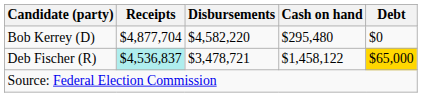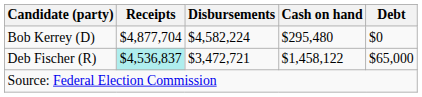Bob Kerrey (D) | Disbursements: $4,582,220 -> $4,582,224
Deb Fischer (R) | Disbursements: $3,478,721 -> $3,472,721
Deb Fischer (R) | Debt: gold background -> no background
